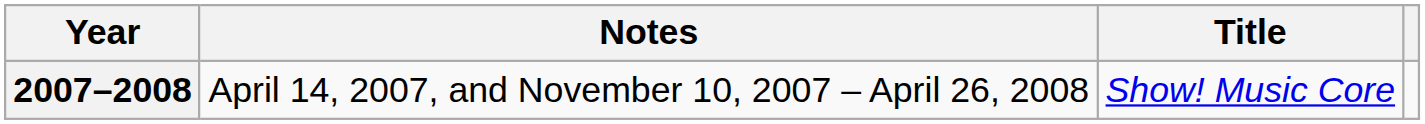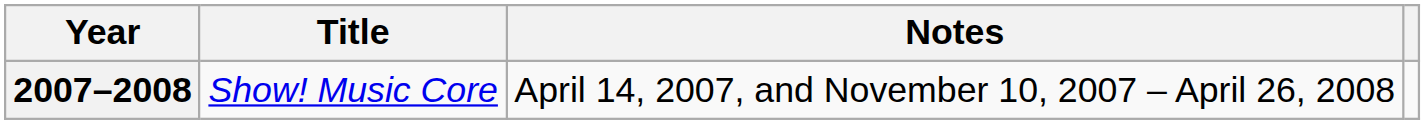columns swapped: Title <-> Notes
